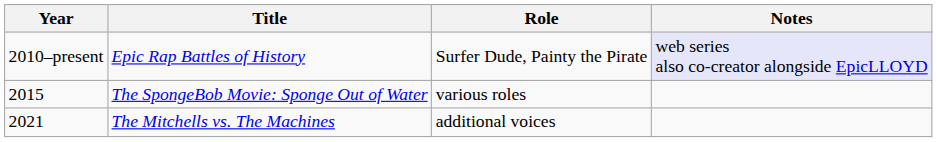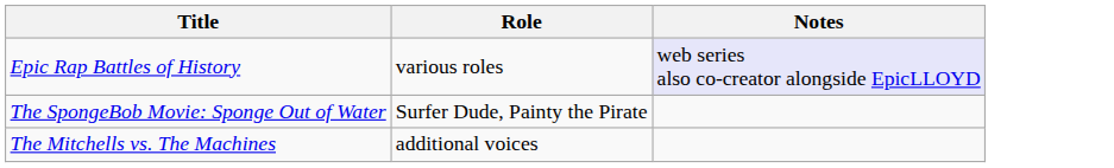- column: Year | 2010–present | 2015 | 2021
Epic Rap Battles of History | Role: Surfer Dude, Painty the Pirate -> various roles
The SpongeBob Movie: Sponge Out of Water | Role: various roles -> Surfer Dude, Painty the Pirate
